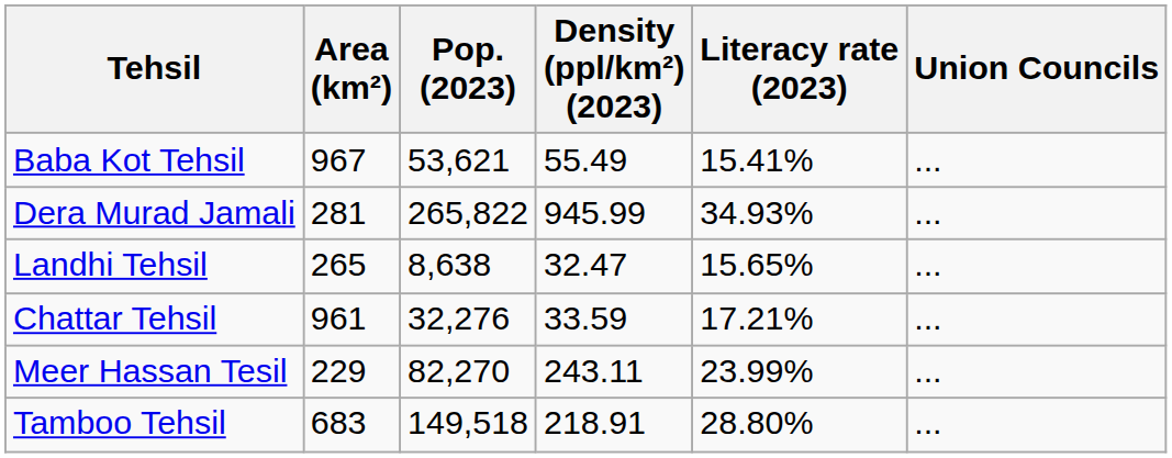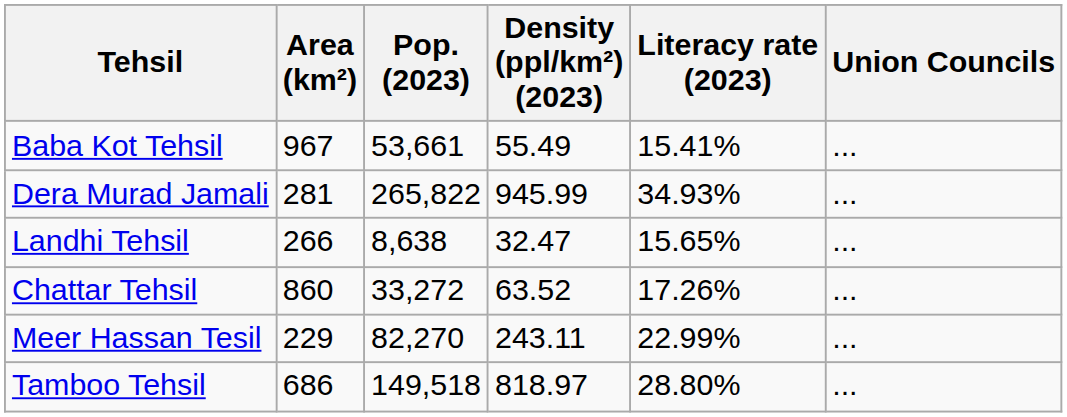Baba Kot Tehsil | Pop. (2023): 53,621 -> 53,661
Landhi Tehsil | Area (km²): 265 -> 266
Chattar Tehsil | Area (km²): 961 -> 860
Chattar Tehsil | Pop. (2023): 32,276 -> 33,272
Chattar Tehsil | Density (ppl/km²) (2023): 33.59 -> 63.52
Chattar Tehsil | Literacy rate (2023): 17.21% -> 17.26%
Meer Hassan Tesil | Literacy rate (2023): 23.99% -> 22.99%
Tamboo Tehsil | Area (km²): 683 -> 686
Tamboo Tehsil | Density (ppl/km²) (2023): 218.91 -> 818.97
